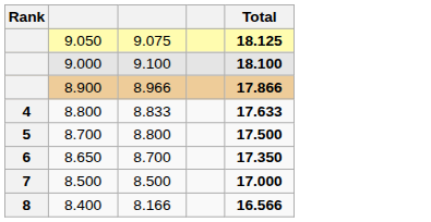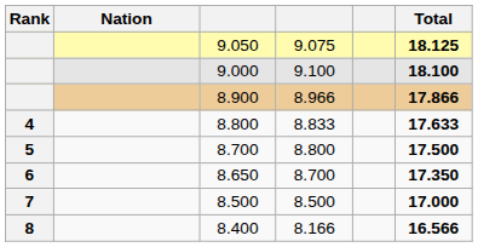+ column: Nation
